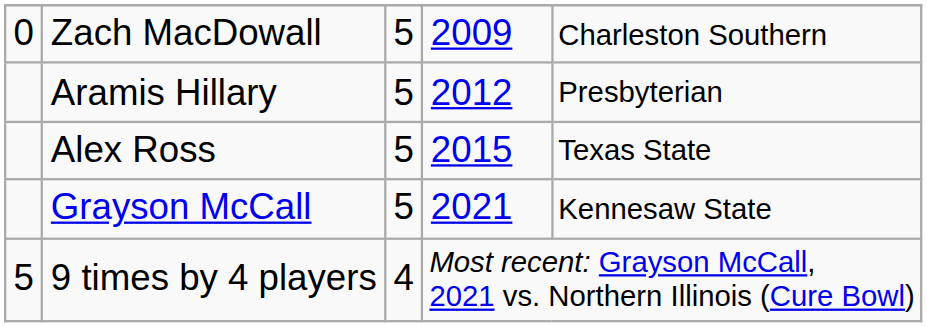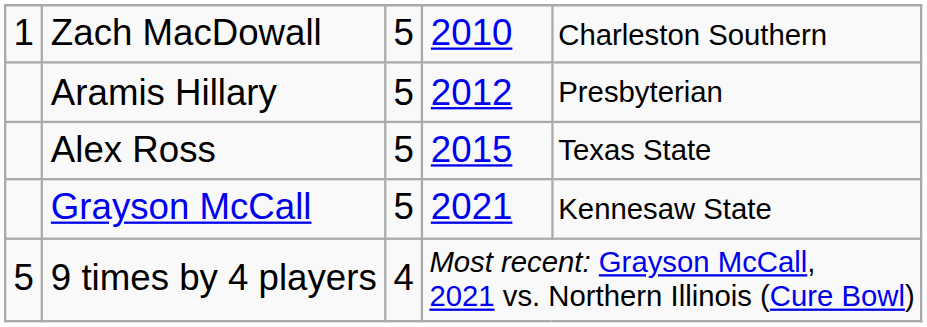Zach MacDowall | column 1: 0 -> 1
Zach MacDowall | column 4: 2009 -> 2010
